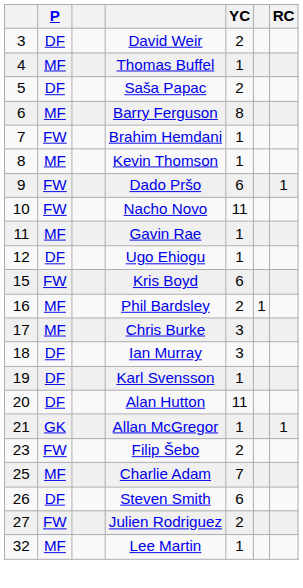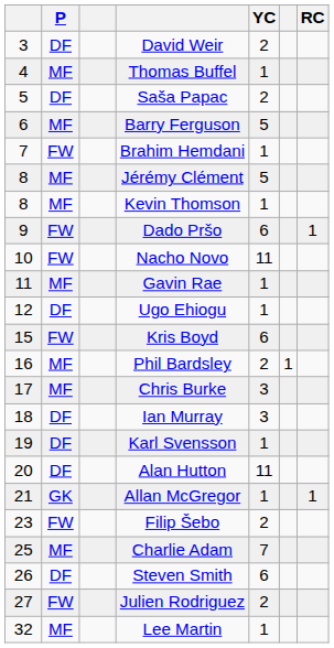Barry Ferguson | YC: 8 -> 5
+ row: 8 | MF | Jérémy Clément | 5
